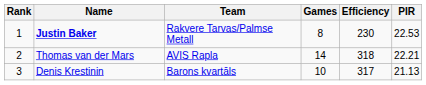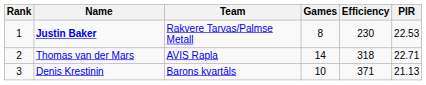Thomas van der Mars | PIR: 22.21 -> 22.71
Denis Krestinin | Efficiency: 317 -> 371
